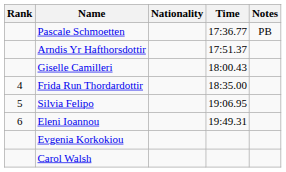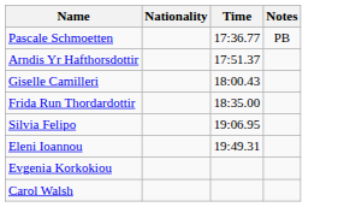- column: Rank | 4 | 5 | 6
